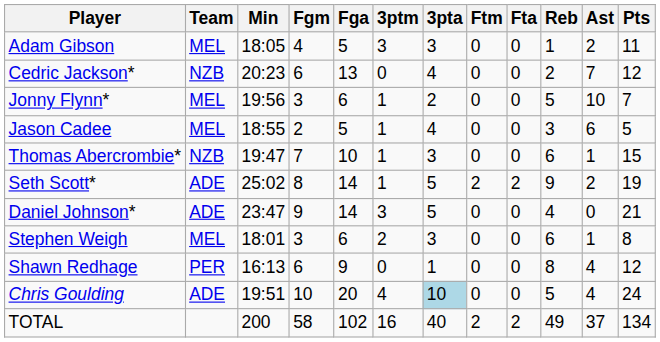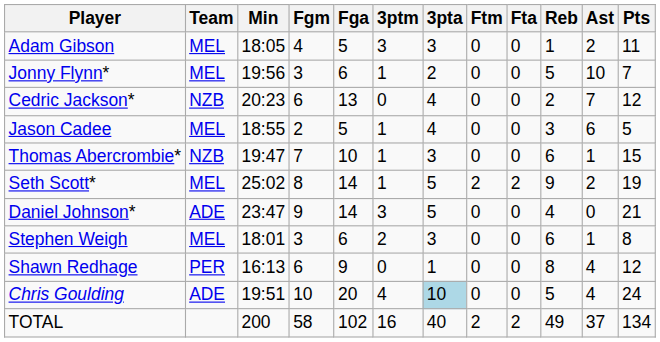rows swapped: Jonny Flynn* <-> Cedric Jackson*
Seth Scott* | Team: ADE -> MEL
